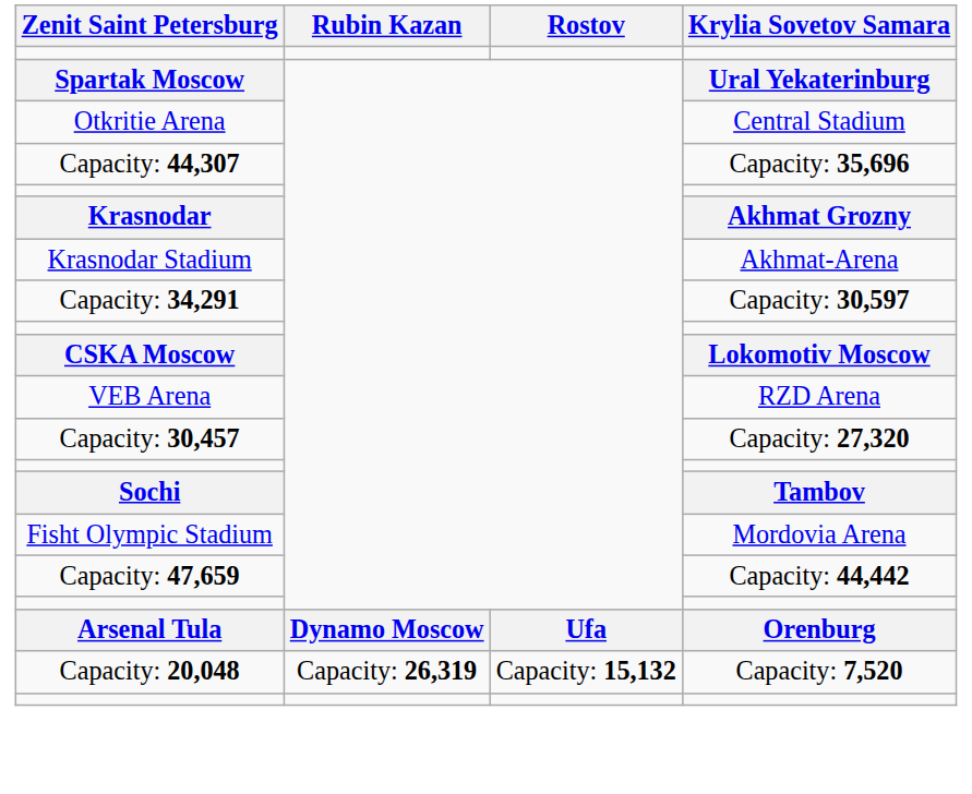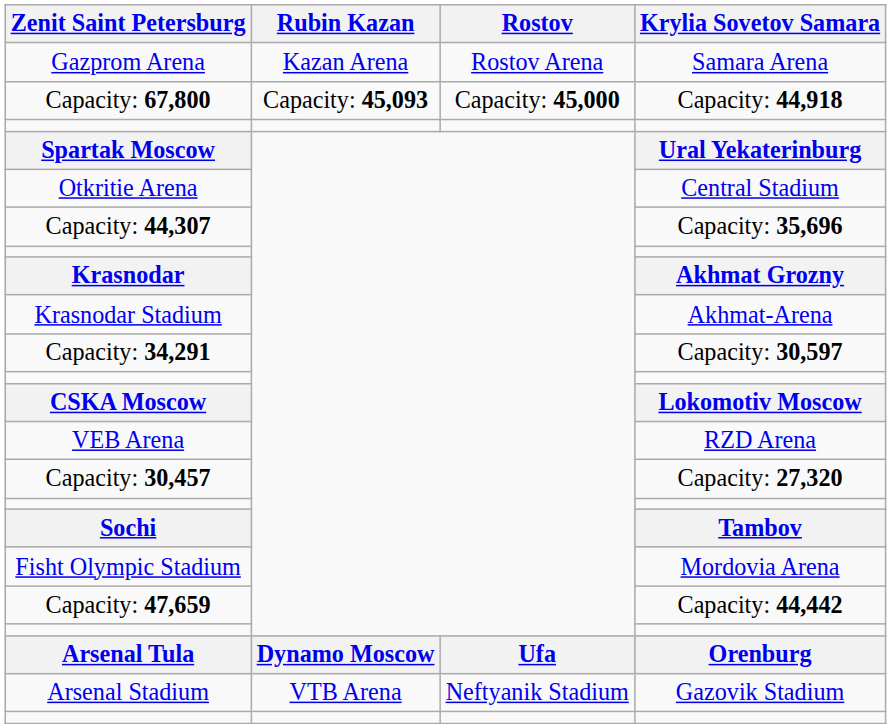+ row: Gazprom Arena | Kazan Arena | Rostov Arena | Samara Arena
+ row: Capacity: 67,800 | Capacity: 45,093 | Capacity: 45,000 | Capacity: 44,918
+ row: Arsenal Stadium | VTB Arena | Neftyanik Stadium | Gazovik Stadium
- row: Capacity: 20,048 | Capacity: 26,319 | Capacity: 15,132 | Capacity: 7,520
